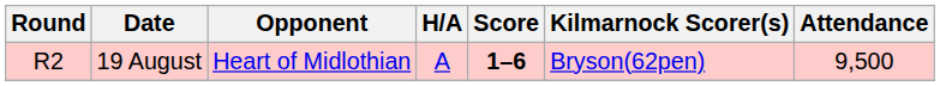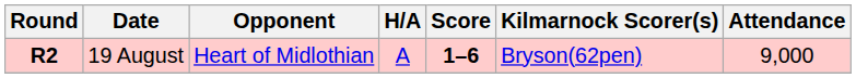19 August | Round: normal -> bold
19 August | Attendance: 9,500 -> 9,000
